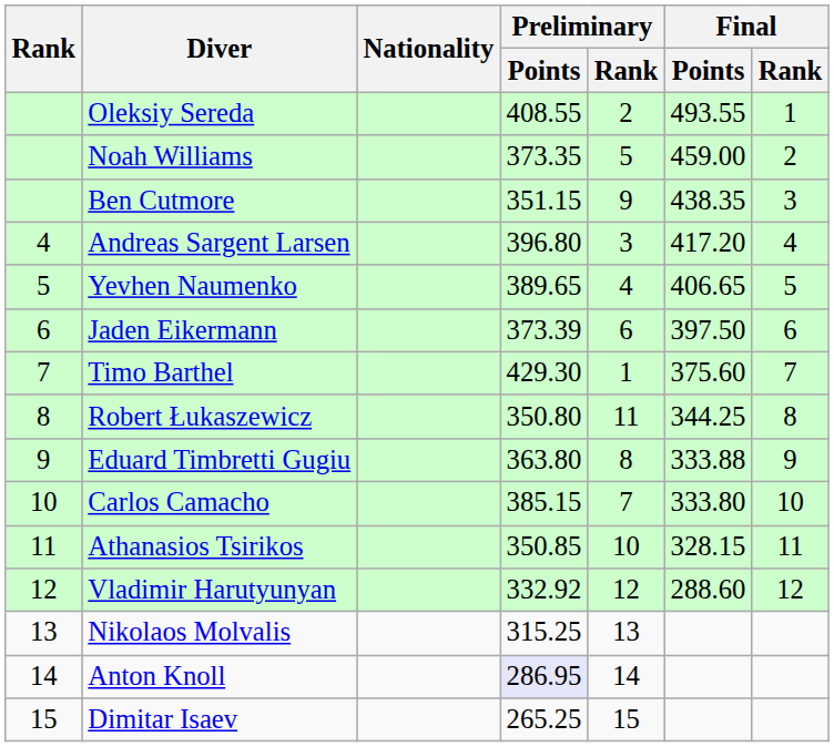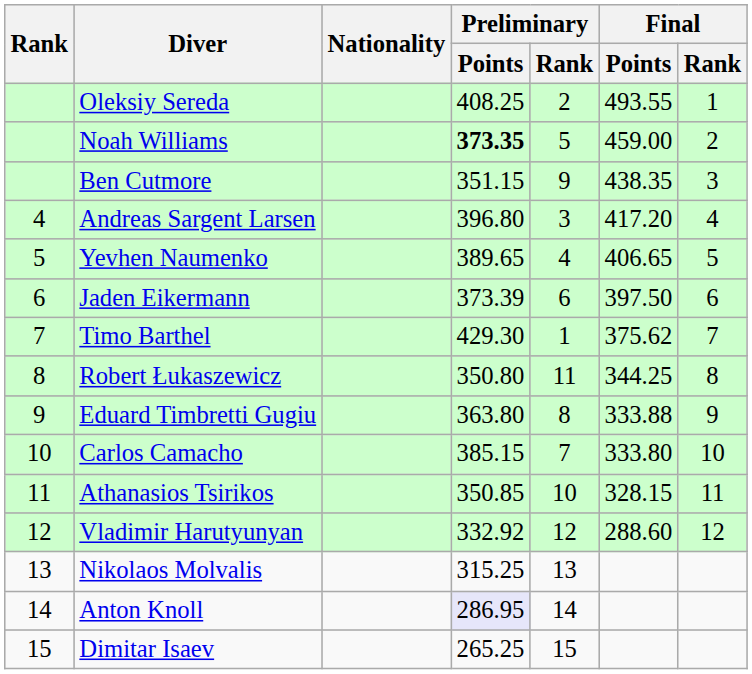Oleksiy Sereda | Preliminary / Points: 408.55 -> 408.25
Noah Williams | Preliminary / Points: normal -> bold
Timo Barthel | Final / Points: 375.60 -> 375.62
